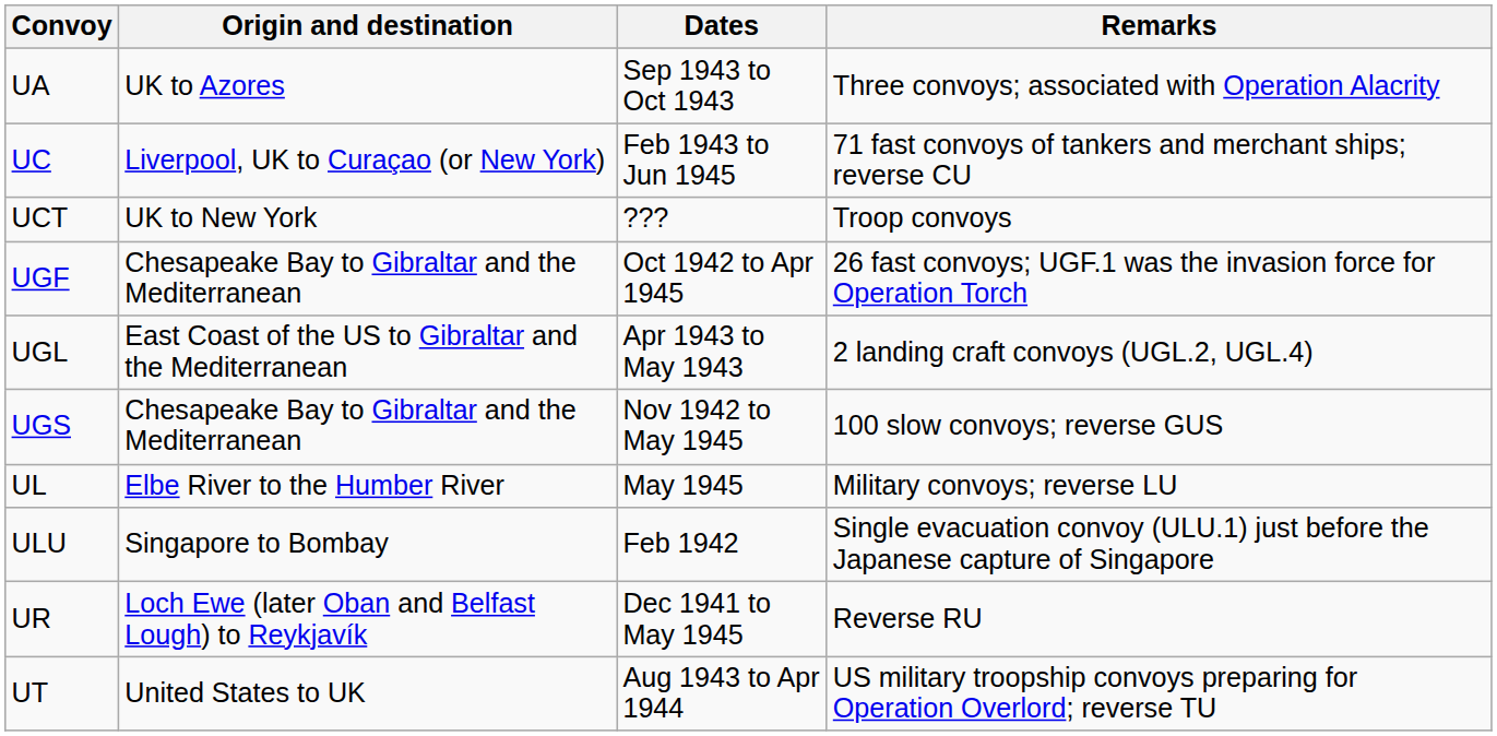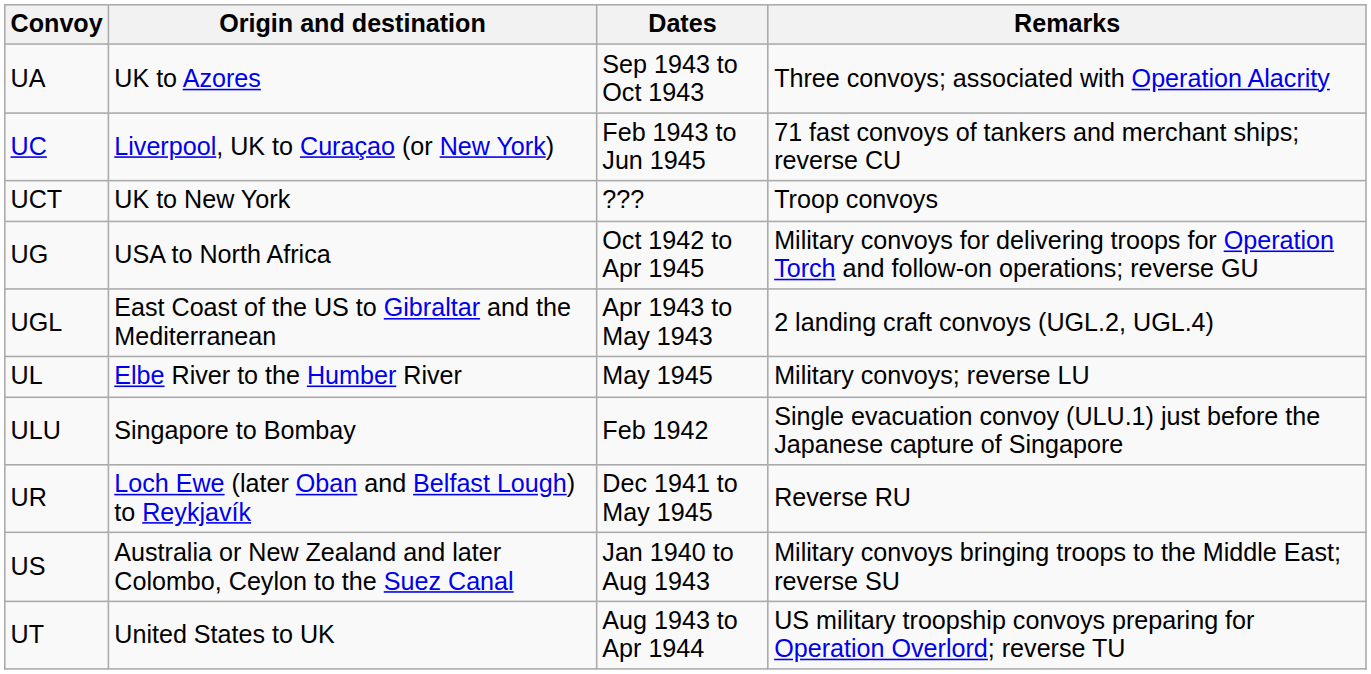+ row: UG | USA to North Africa | Oct 1942 to Apr 1945 | Military convoys for delivering troops for Operation Torch and follow-on operations; reverse GU
- row: UGF | Chesapeake Bay to Gibraltar and the Mediterranean | Oct 1942 to Apr 1945 | 26 fast convoys; UGF.1 was the invasion force for Operation Torch
- row: UGS | Chesapeake Bay to Gibraltar and the Mediterranean | Nov 1942 to May 1945 | 100 slow convoys; reverse GUS
+ row: US | Australia or New Zealand and later Colombo, Ceylon to the Suez Canal | Jan 1940 to Aug 1943 | Military convoys bringing troops to the Middle East; reverse SU
